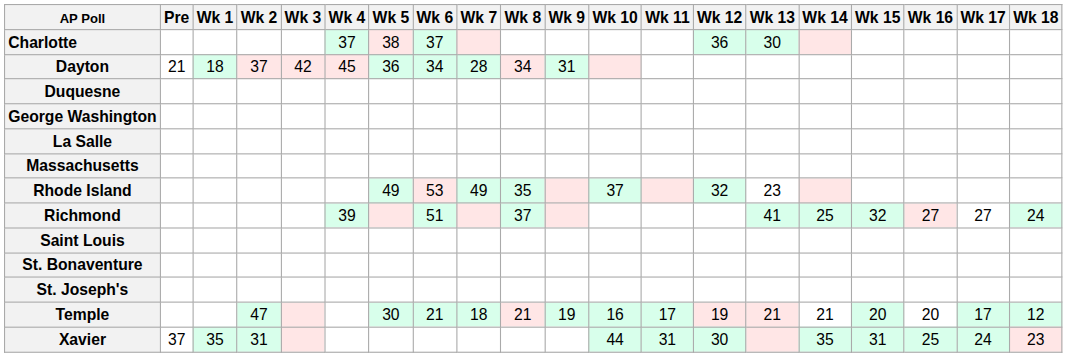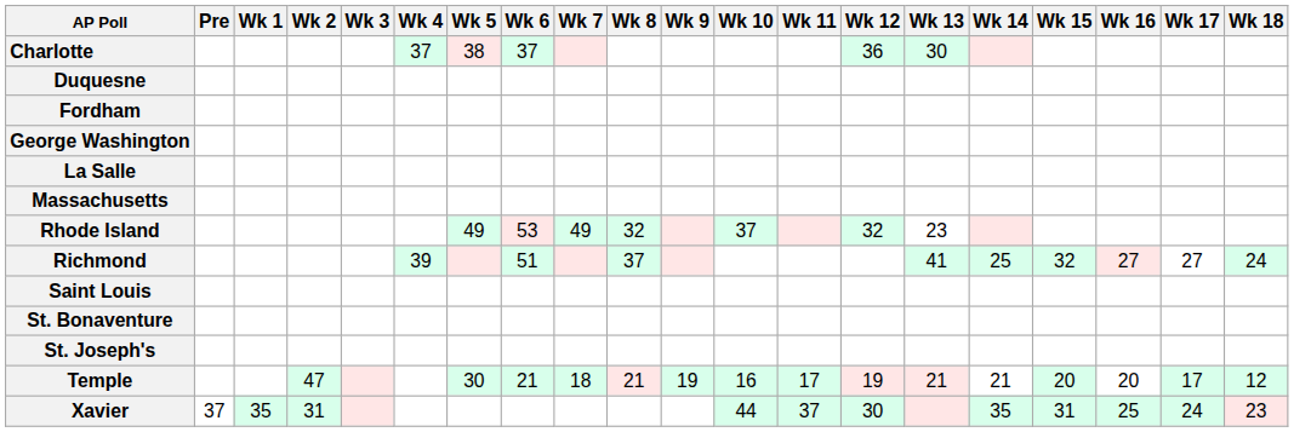- row: Dayton | 21 | 18 | 37 | 42 | 45 | 36 | 34 | 28 | 34 | 31
+ row: Fordham
Rhode Island | Wk 8: 35 -> 32
Xavier | Wk 11: 31 -> 37
